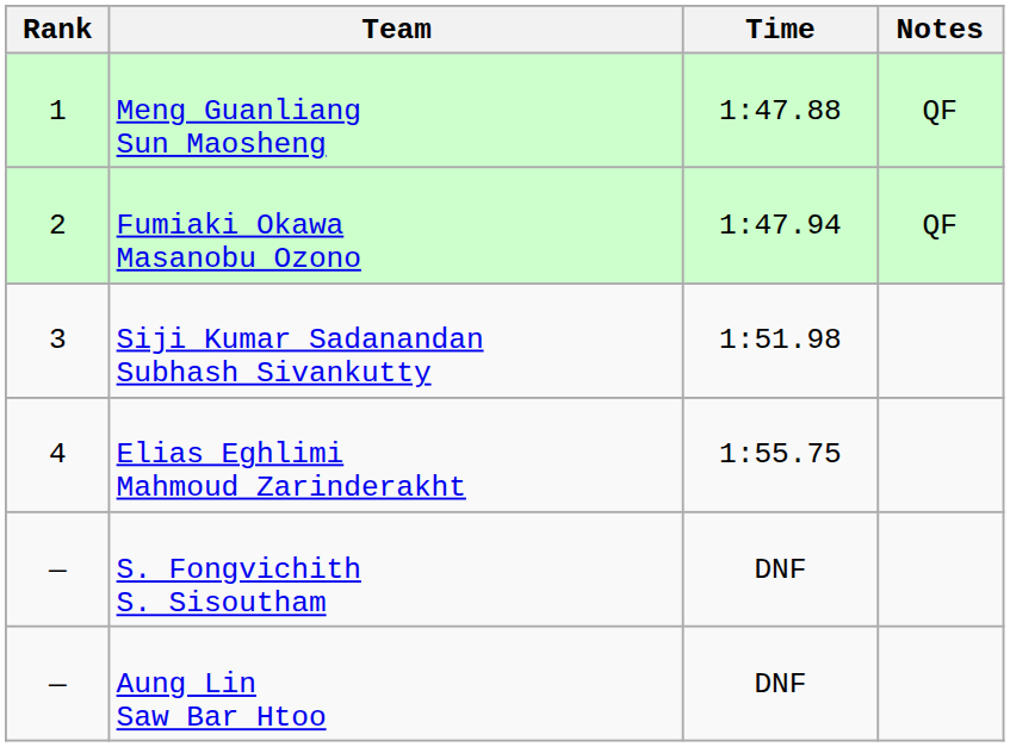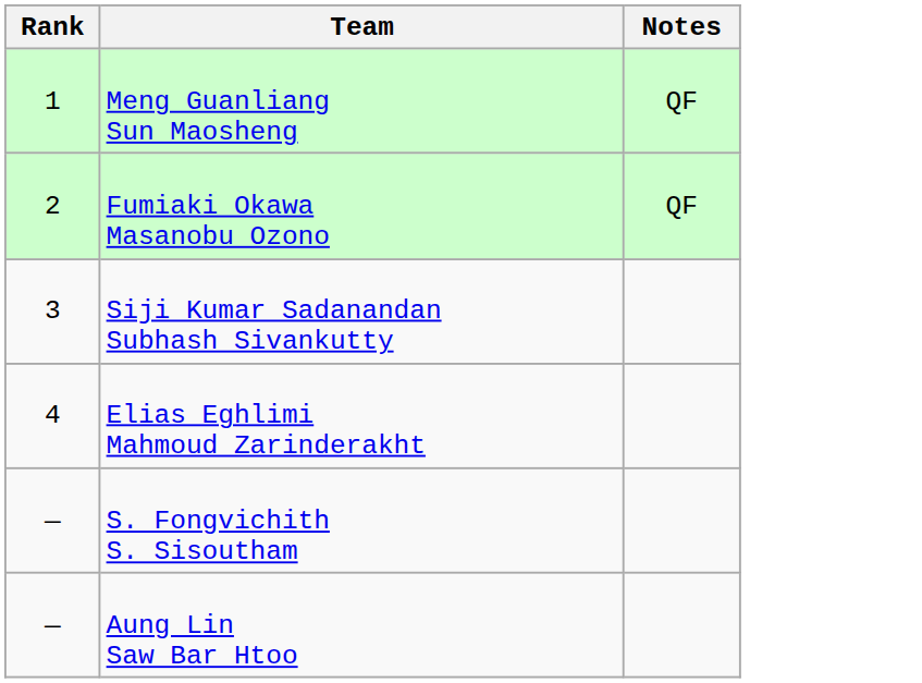- column: Time | 1:47.88 | 1:47.94 | 1:51.98 | 1:55.75 | DNF | DNF
